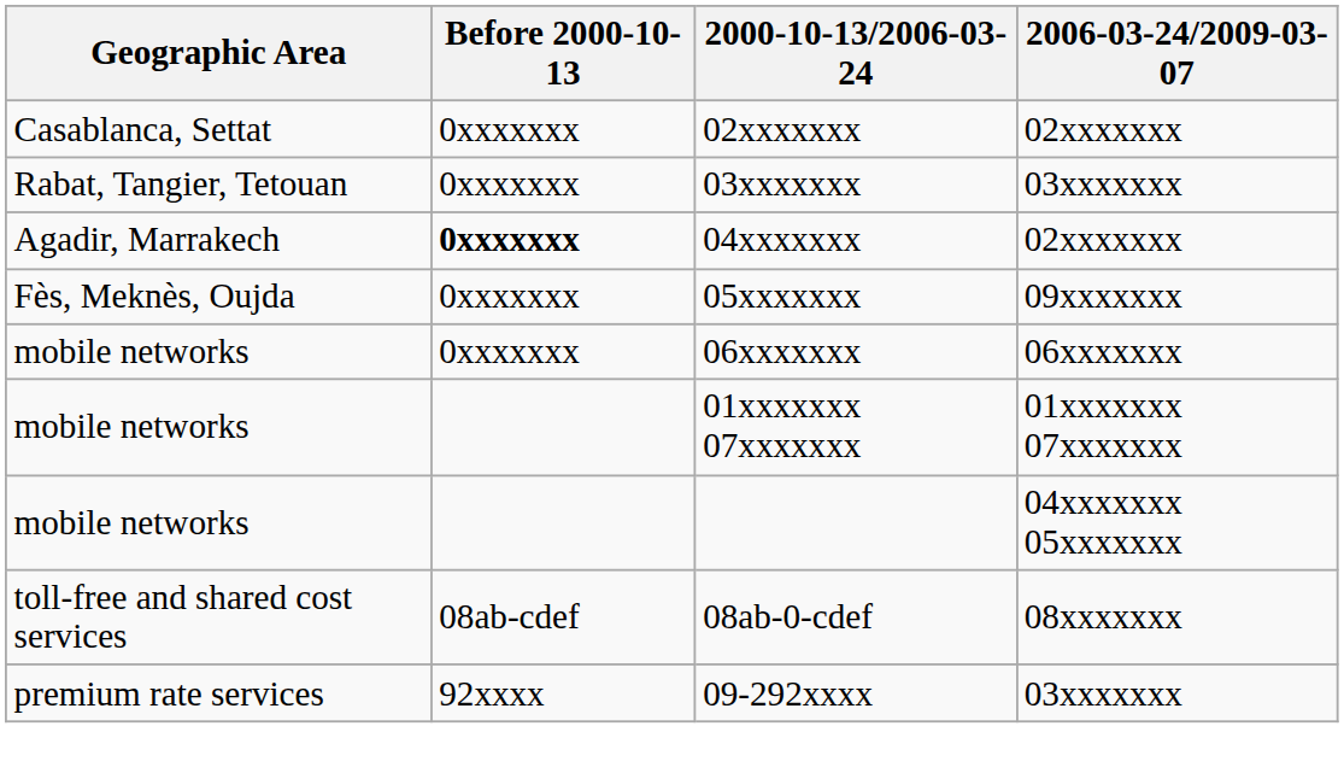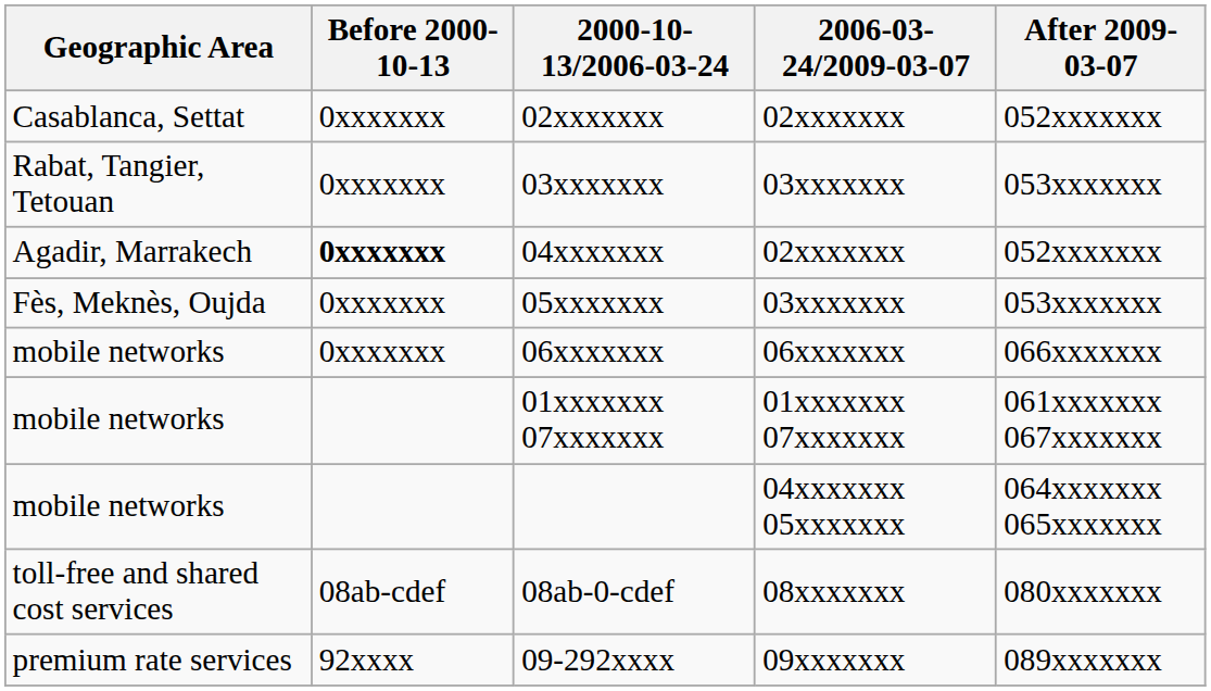+ column: After 2009-03-07 | 052xxxxxxx | 053xxxxxxx | 052xxxxxxx | 053xxxxxxx | 066xxxxxxx | 061xxxxxxx 067xxxxxxx | 064xxxxxxx 065xxxxxxx | 080xxxxxxx | 089xxxxxxx
05xxxxxxx | 2006-03-24/2009-03-07: 09xxxxxxx -> 03xxxxxxx
09-292xxxx | 2006-03-24/2009-03-07: 03xxxxxxx -> 09xxxxxxx
